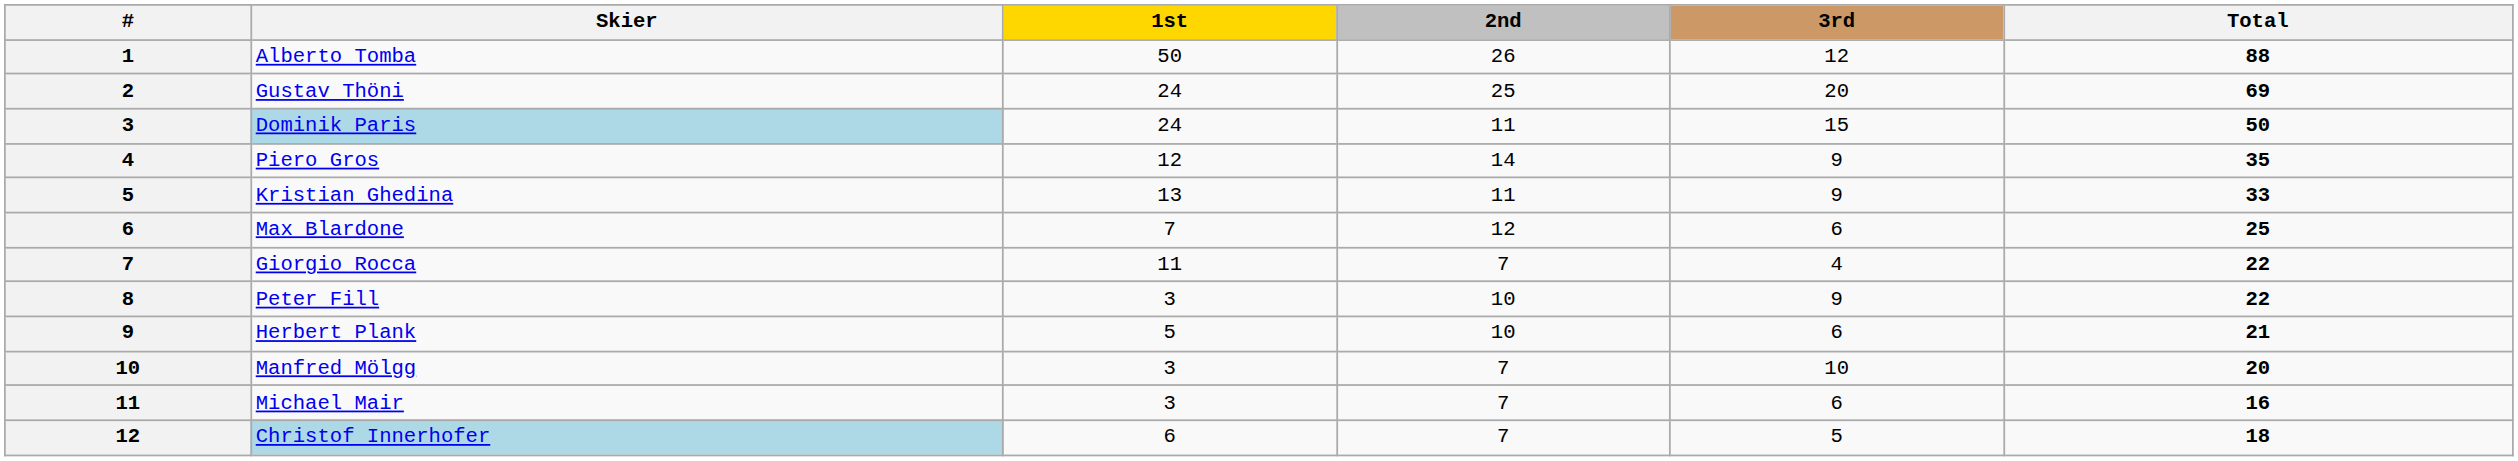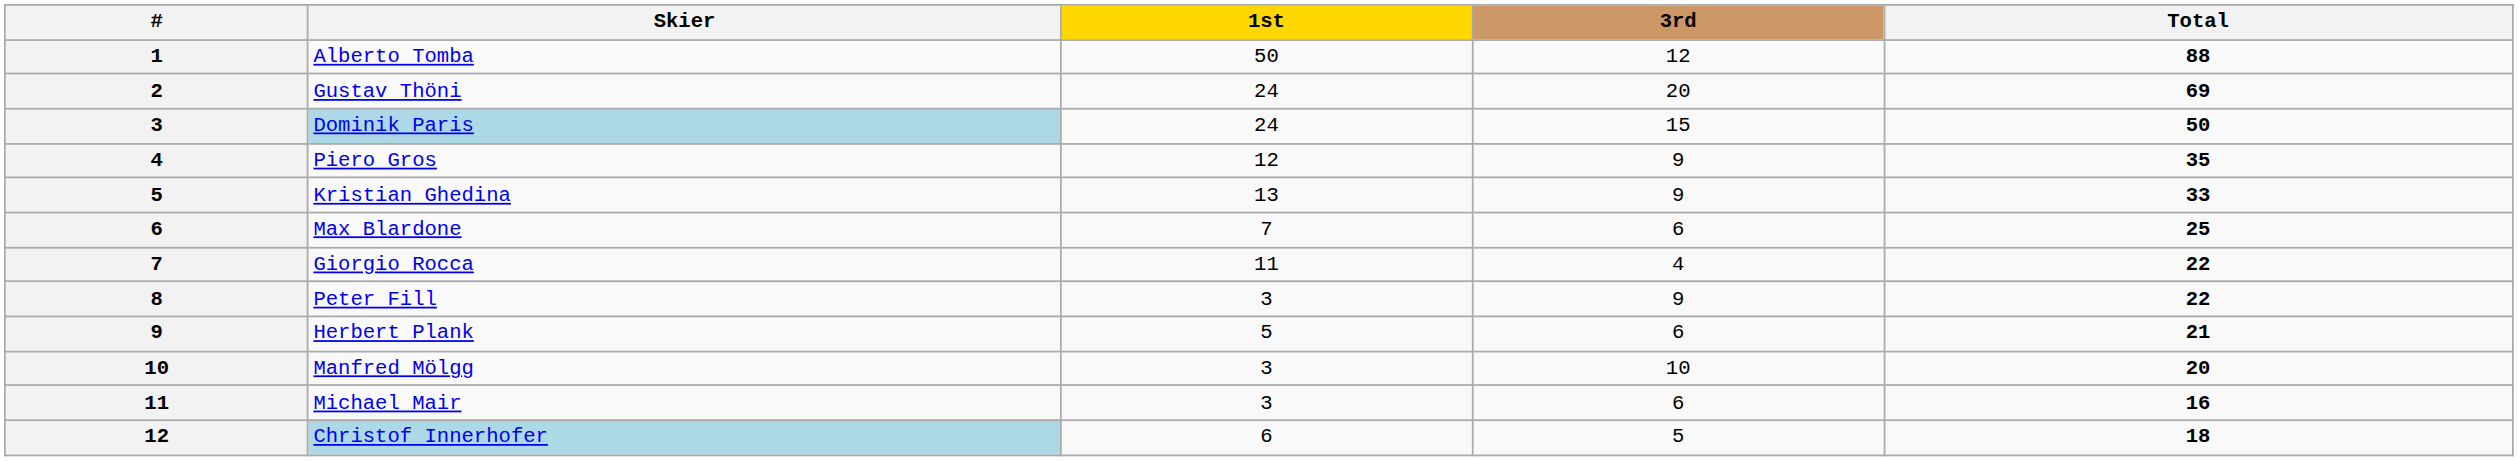- column: 2nd | 26 | 25 | 11 | 14 | 11 | 12 | 7 | 10 | 10 | 7 | 7 | 7
